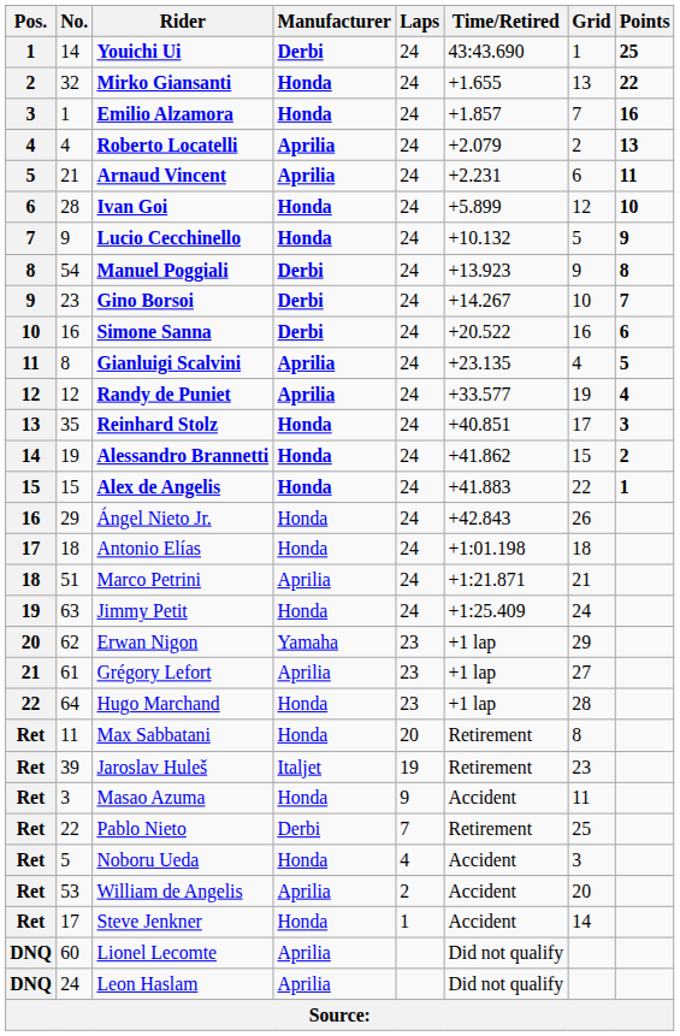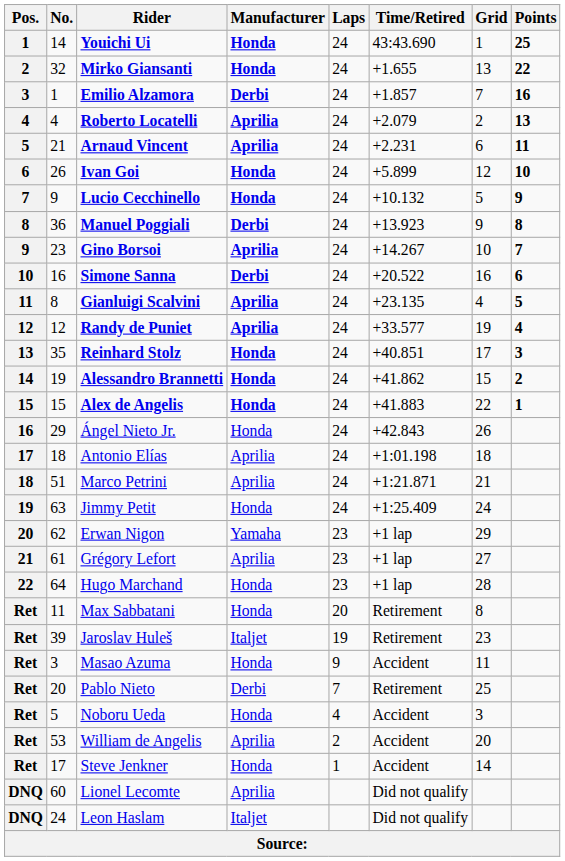Youichi Ui | Manufacturer: Derbi -> Honda
Emilio Alzamora | Manufacturer: Honda -> Derbi
Ivan Goi | No.: 28 -> 26
Manuel Poggiali | No.: 54 -> 36
Gino Borsoi | Manufacturer: Derbi -> Aprilia
Antonio Elías | Manufacturer: Honda -> Aprilia
Pablo Nieto | No.: 22 -> 20
Leon Haslam | Manufacturer: Aprilia -> Italjet
